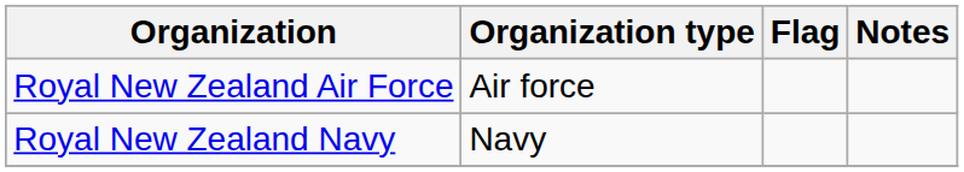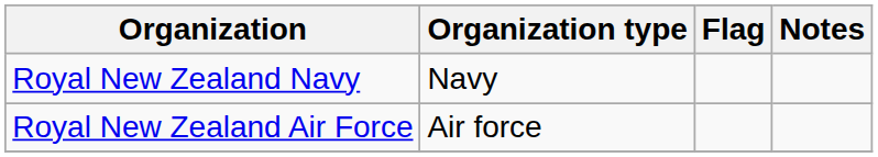rows swapped: Royal New Zealand Navy <-> Royal New Zealand Air Force
